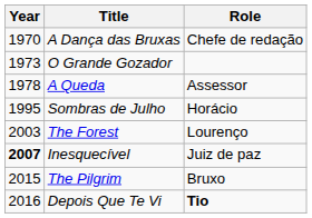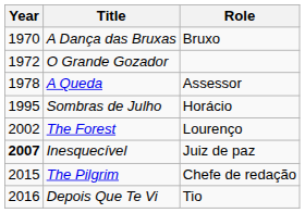A Dança das Bruxas | Role: Chefe de redação -> Bruxo
O Grande Gozador | Year: 1973 -> 1972
The Forest | Year: 2003 -> 2002
The Pilgrim | Role: Bruxo -> Chefe de redação
Depois Que Te Vi | Role: bold -> normal
